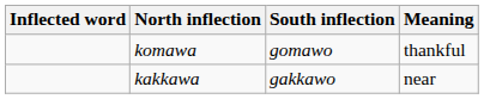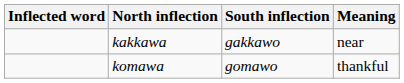rows swapped: komawa <-> kakkawa
